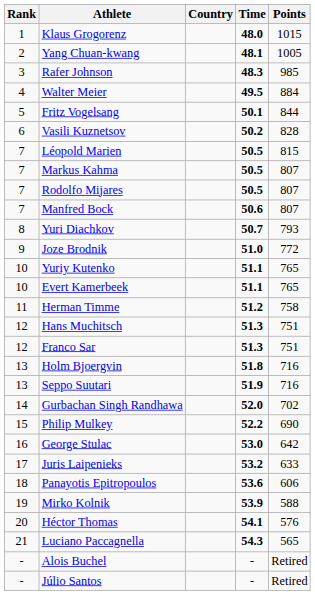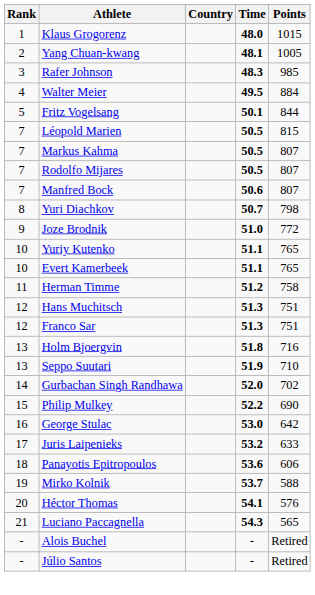- row: 6 | Vasili Kuznetsov | 50.2 | 828
Yuri Diachkov | Points: 793 -> 798
Seppo Suutari | Points: 716 -> 710
Mirko Kolnik | Time: 53.9 -> 53.7
